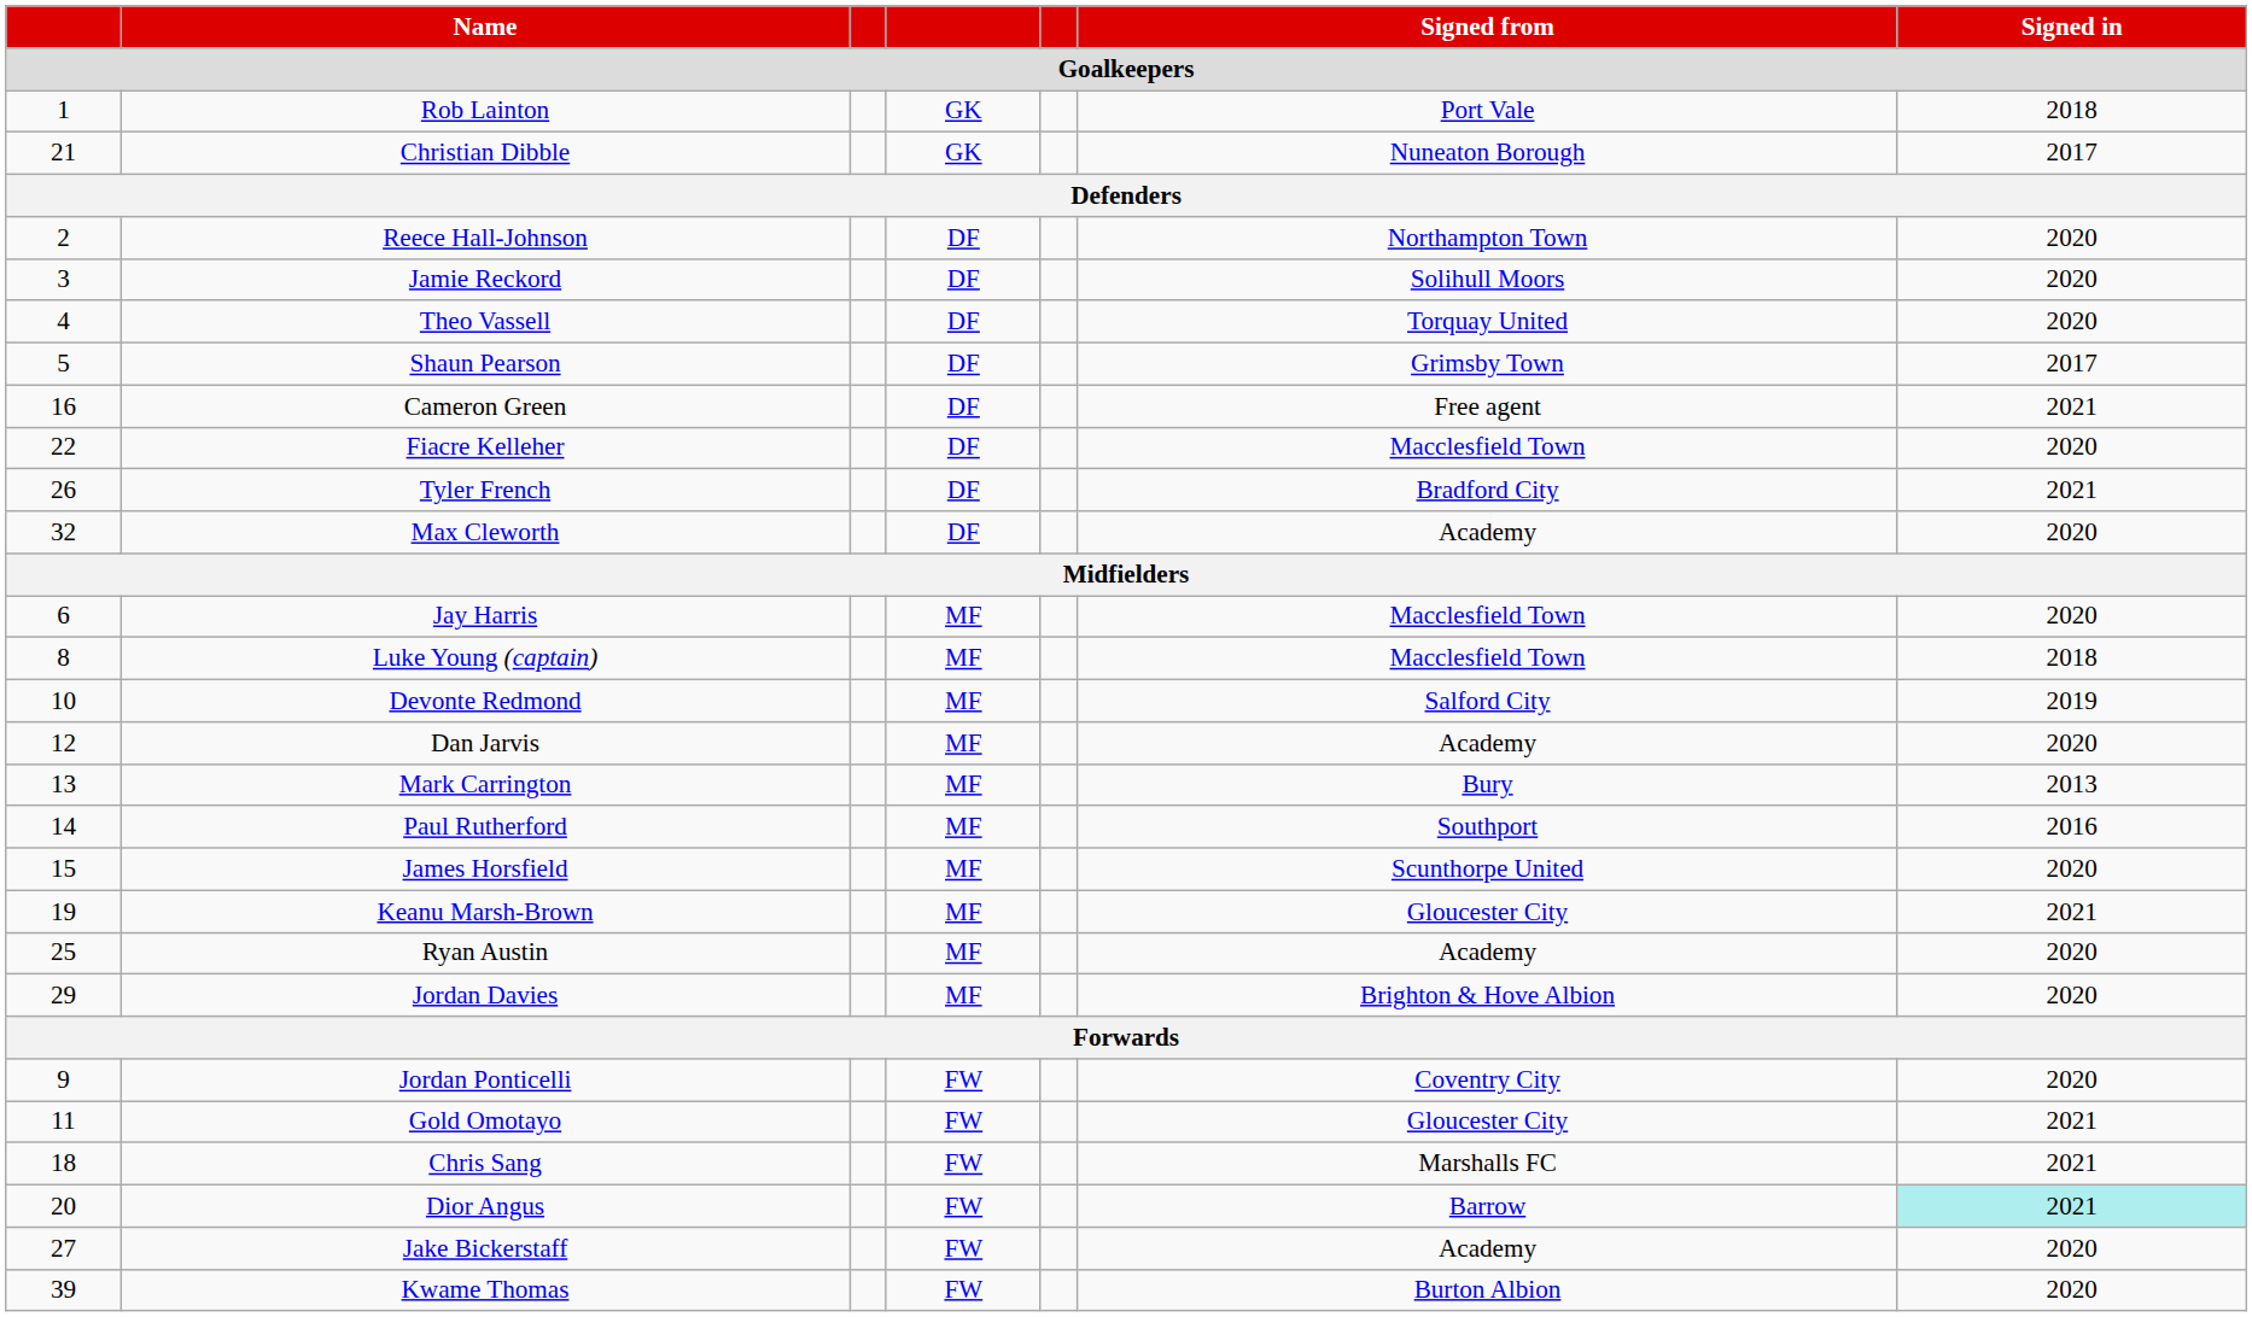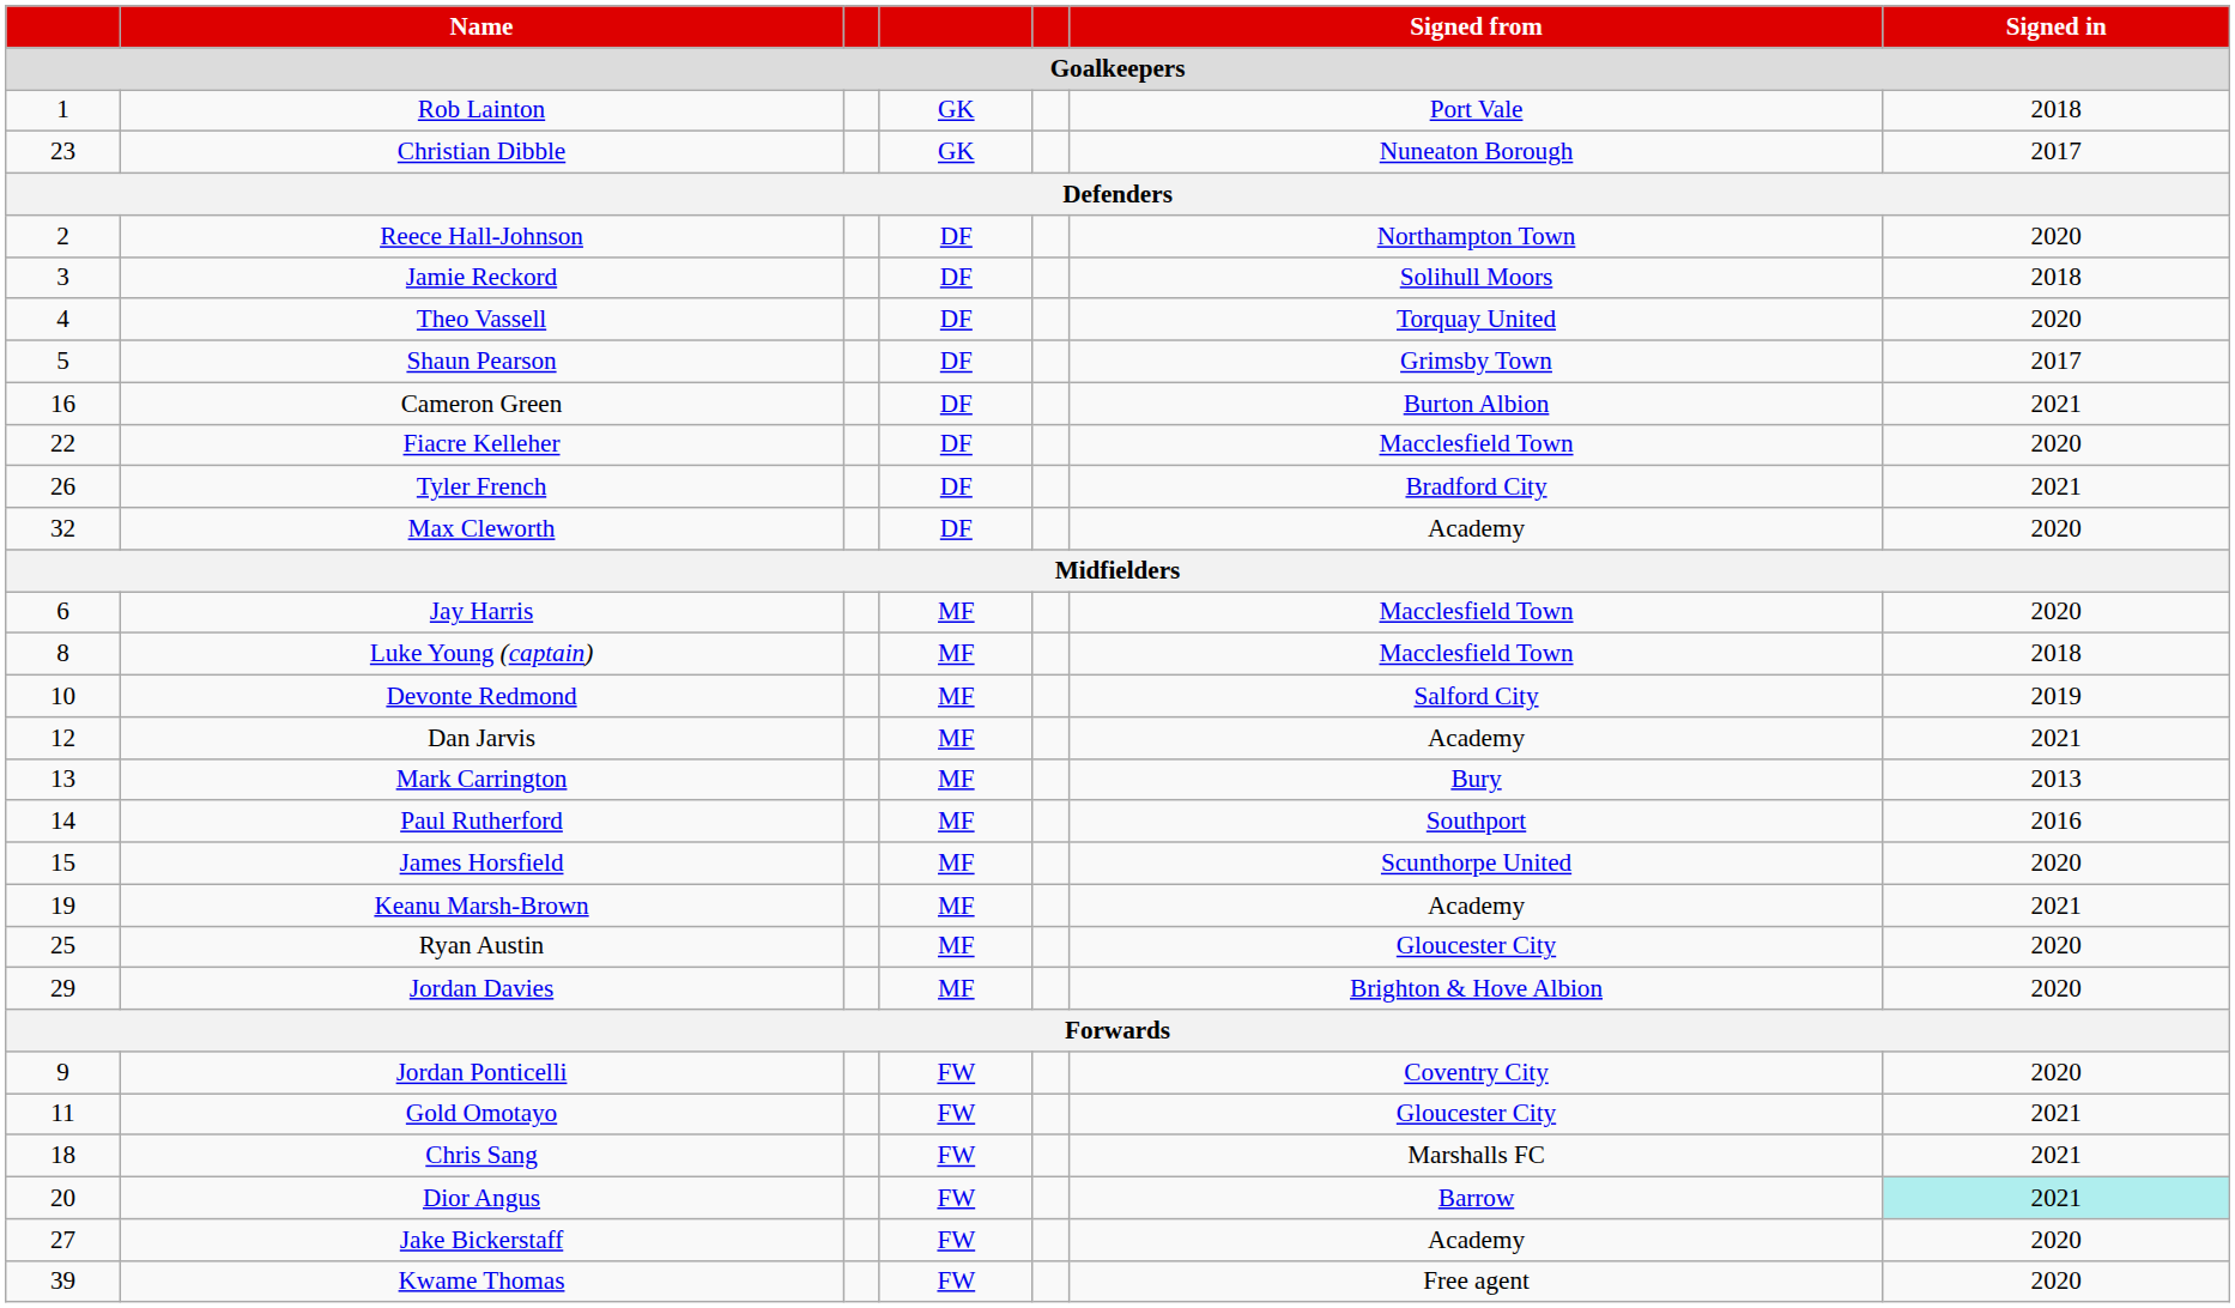Christian Dibble | column 1: 21 -> 23
Jamie Reckord | Signed in: 2020 -> 2018
Cameron Green | Signed from: Free agent -> Burton Albion
Dan Jarvis | Signed in: 2020 -> 2021
Keanu Marsh-Brown | Signed from: Gloucester City -> Academy
Ryan Austin | Signed from: Academy -> Gloucester City
Kwame Thomas | Signed from: Burton Albion -> Free agent
